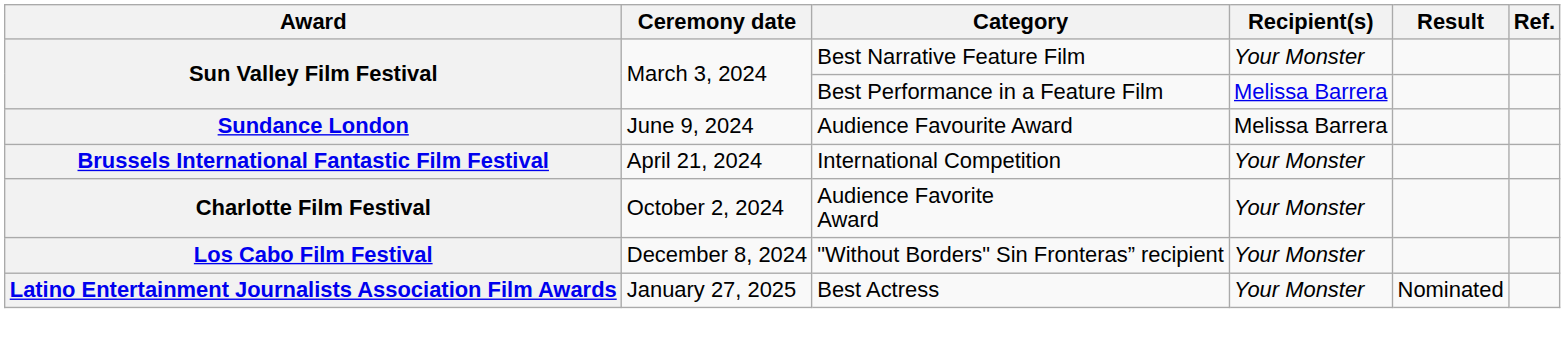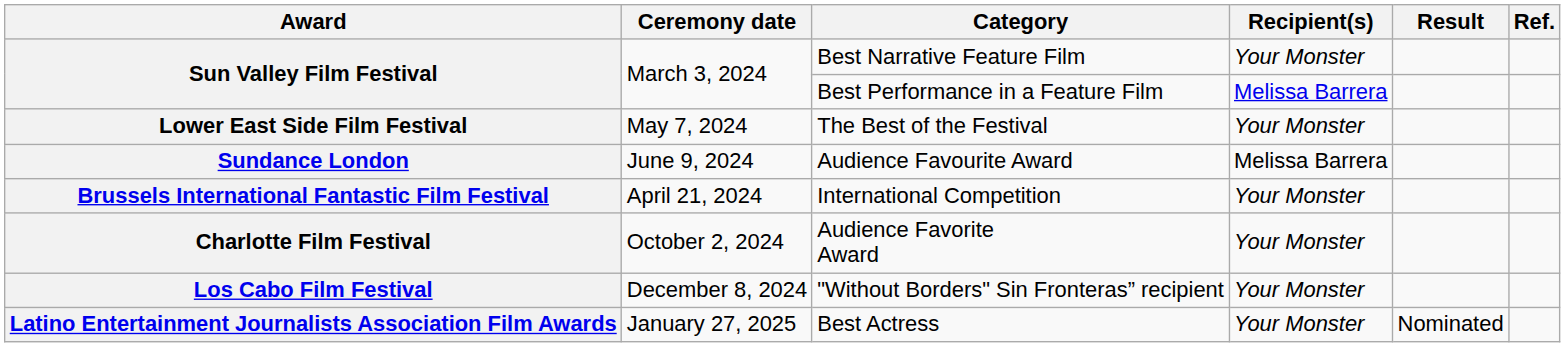+ row: Lower East Side Film Festival | May 7, 2024 | The Best of the Festival | Your Monster
